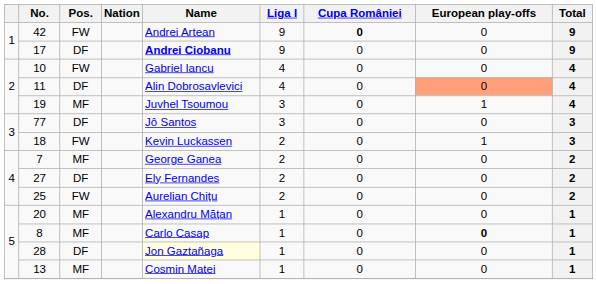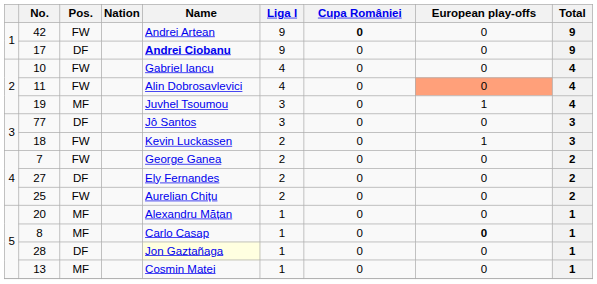11 | Pos.: DF -> FW
7 | Pos.: MF -> FW
